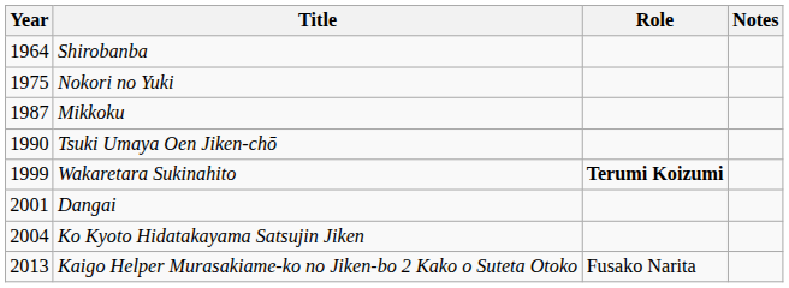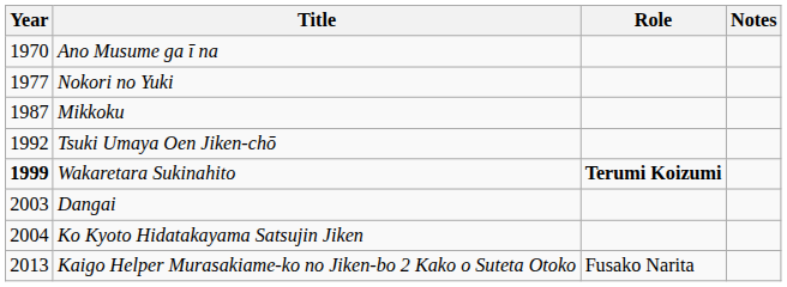- row: 1964 | Shirobanba
+ row: 1970 | Ano Musume ga ī na
Nokori no Yuki | Year: 1975 -> 1977
Tsuki Umaya Oen Jiken-chō | Year: 1990 -> 1992
Wakaretara Sukinahito | Year: normal -> bold
Dangai | Year: 2001 -> 2003
